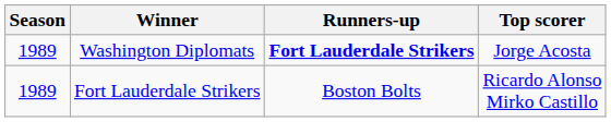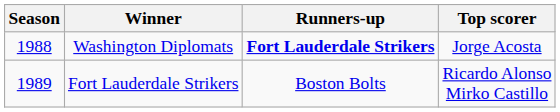Washington Diplomats | Season: 1989 -> 1988
